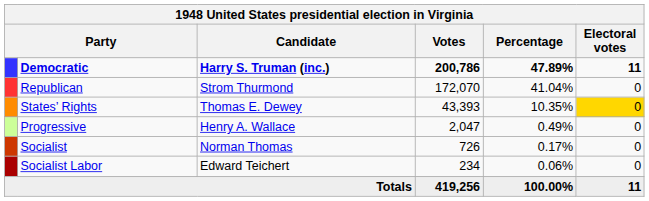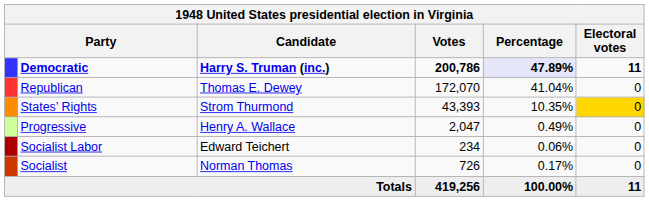Democratic | Percentage: no background -> lavender background
Republican | Candidate: Strom Thurmond -> Thomas E. Dewey
States’ Rights | Candidate: Thomas E. Dewey -> Strom Thurmond
rows swapped: Socialist <-> Socialist Labor
